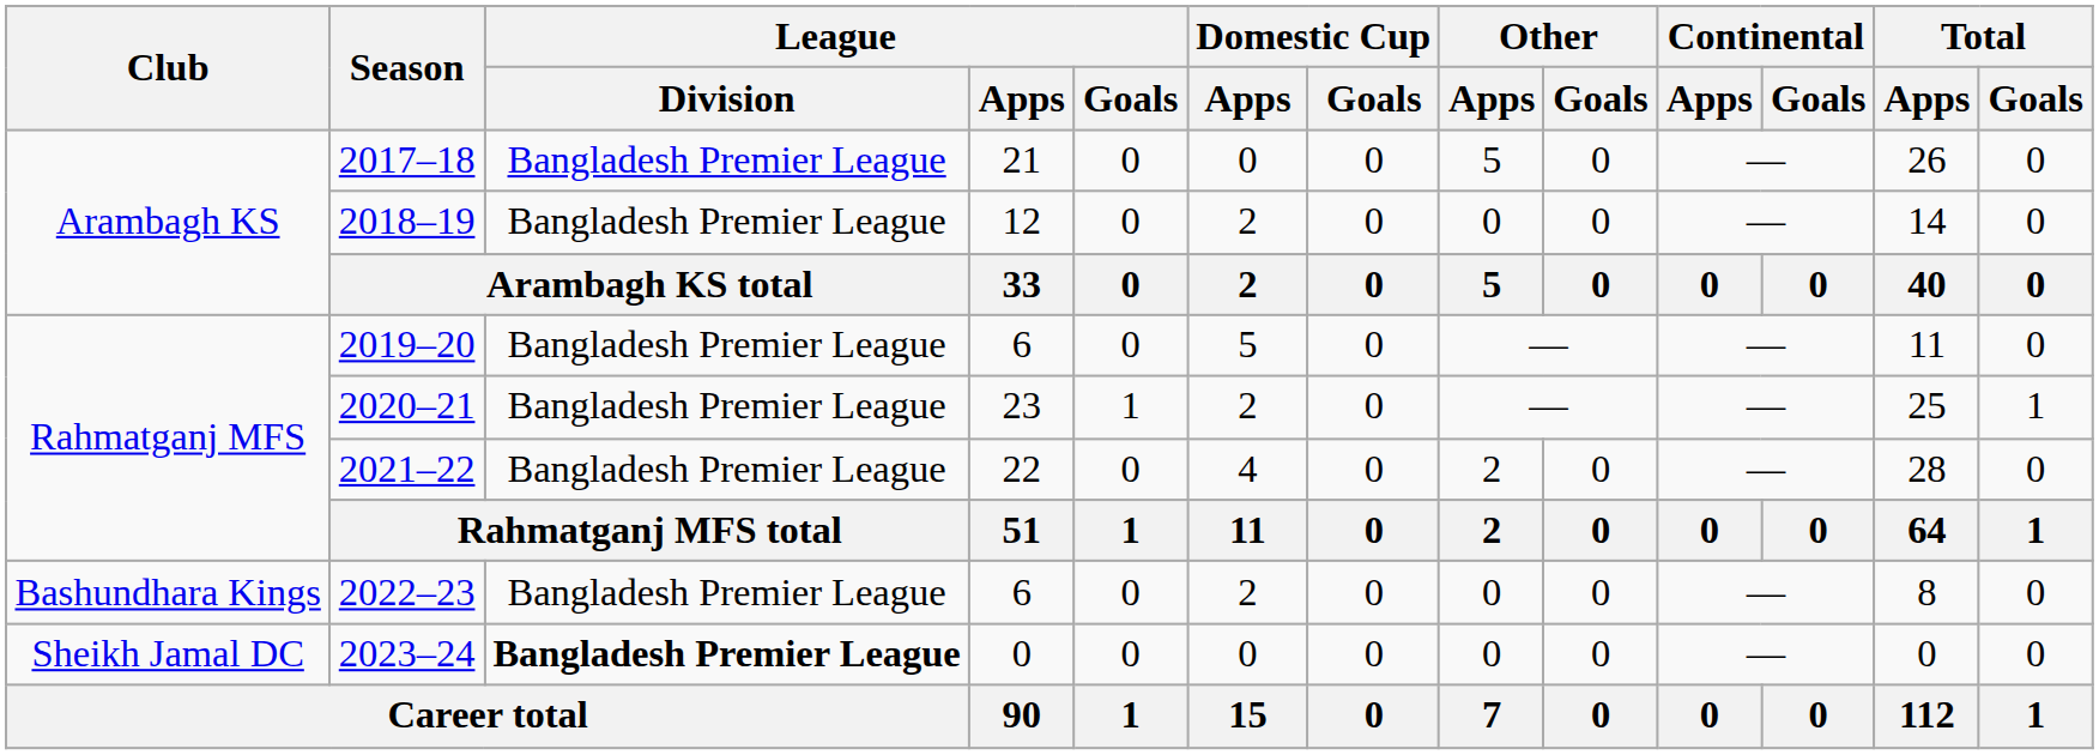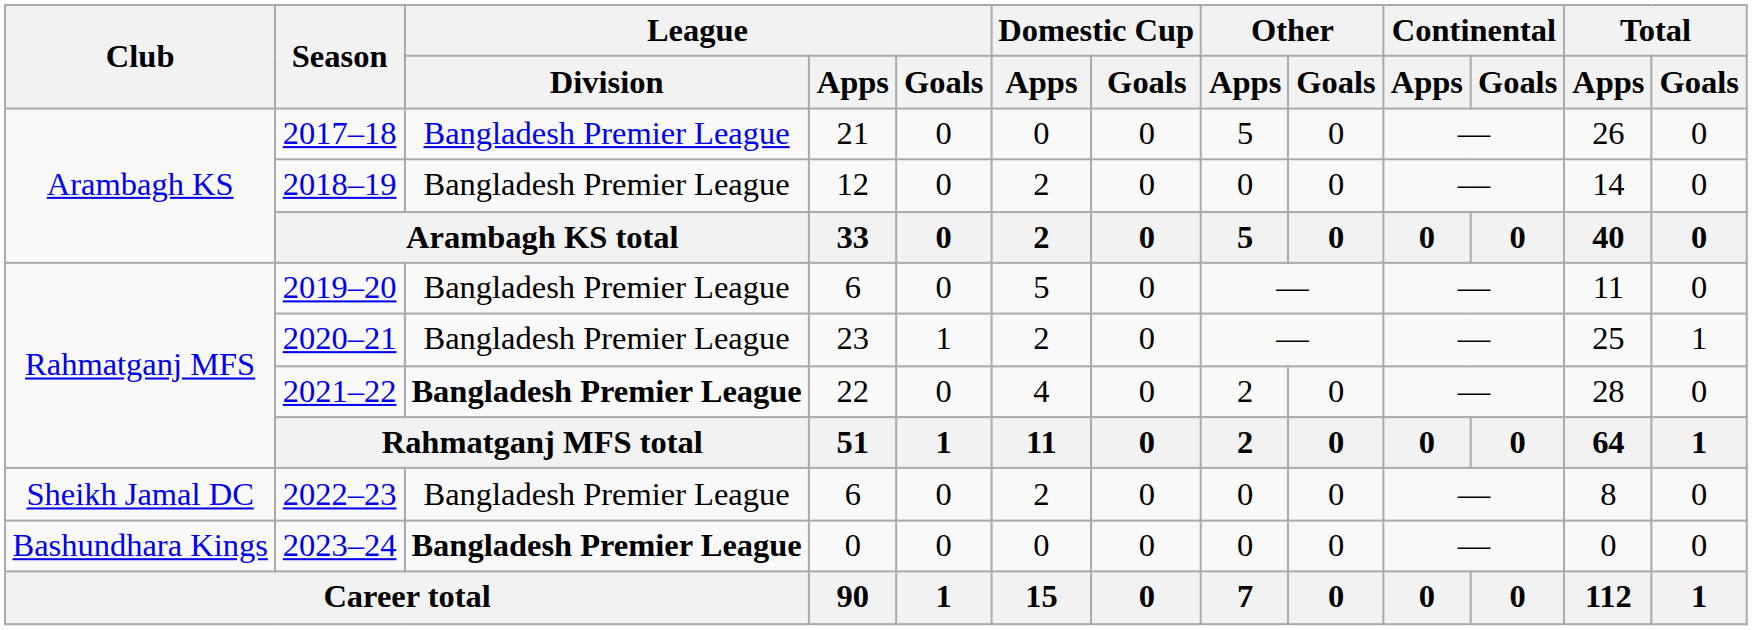2021–22 | League / Division: normal -> bold
2022–23 | Club: Bashundhara Kings -> Sheikh Jamal DC
2023–24 | Club: Sheikh Jamal DC -> Bashundhara Kings
